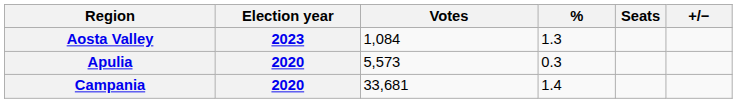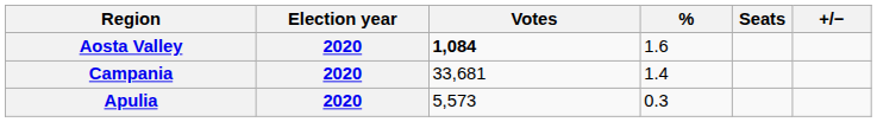Aosta Valley | Election year: 2023 -> 2020
Aosta Valley | Votes: normal -> bold
Aosta Valley | %: 1.3 -> 1.6
rows swapped: Apulia <-> Campania
